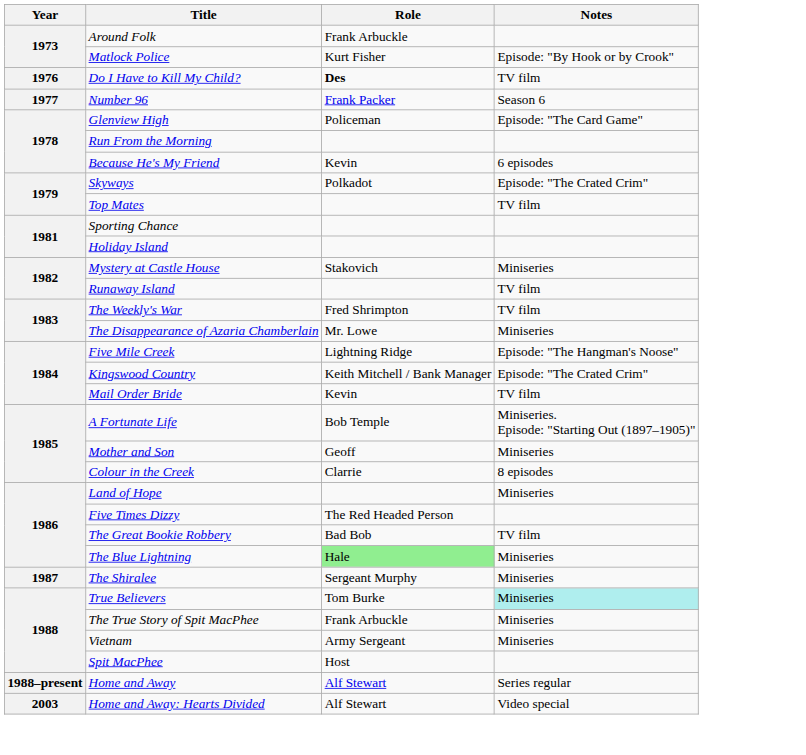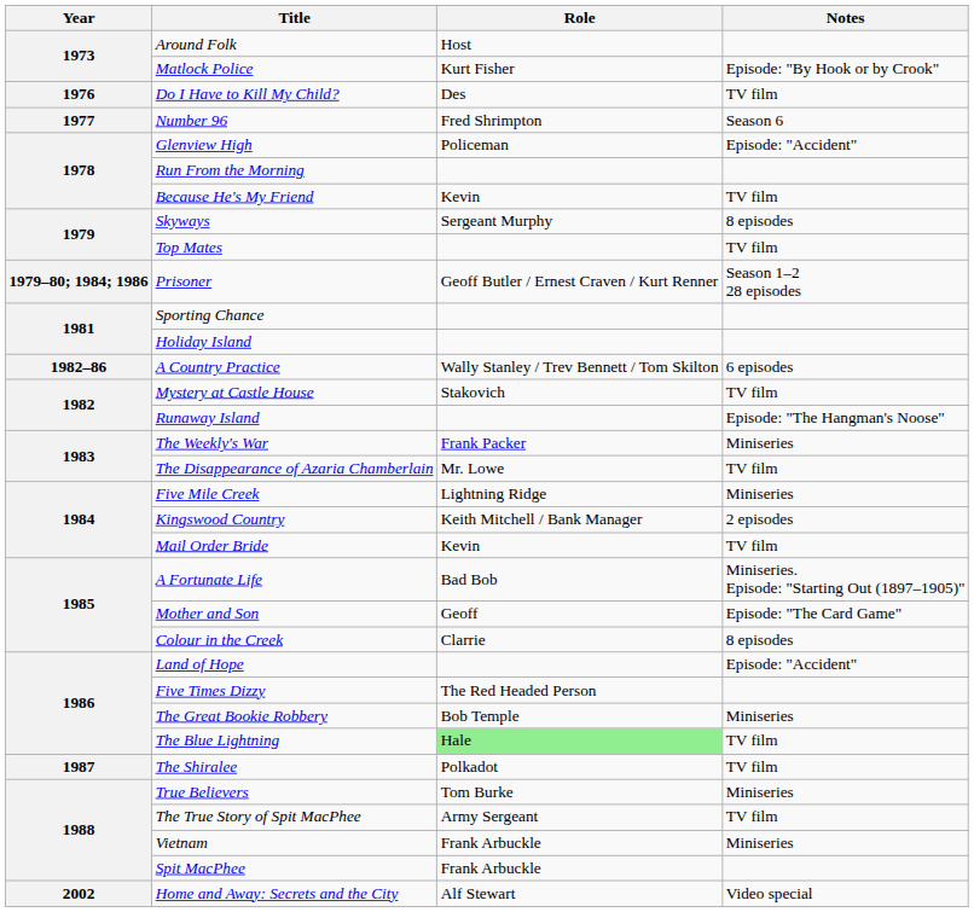Around Folk | Role: Frank Arbuckle -> Host
Do I Have to Kill My Child? | Role: bold -> normal
Number 96 | Role: Frank Packer -> Fred Shrimpton
Glenview High | Notes: Episode: "The Card Game" -> Episode: "Accident"
Because He's My Friend | Notes: 6 episodes -> TV film
Skyways | Role: Polkadot -> Sergeant Murphy
Skyways | Notes: Episode: "The Crated Crim" -> 8 episodes
+ row: 1979–80; 1984; 1986 | Prisoner | Geoff Butler / Ernest Craven / Kurt Renner | Season 1–2 28 episodes
+ row: 1982–86 | A Country Practice | Wally Stanley / Trev Bennett / Tom Skilton | 6 episodes
Mystery at Castle House | Notes: Miniseries -> TV film
Runaway Island | Notes: TV film -> Episode: "The Hangman's Noose"
The Weekly's War | Role: Fred Shrimpton -> Frank Packer
The Weekly's War | Notes: TV film -> Miniseries
The Disappearance of Azaria Chamberlain | Notes: Miniseries -> TV film
Five Mile Creek | Notes: Episode: "The Hangman's Noose" -> Miniseries
Kingswood Country | Notes: Episode: "The Crated Crim" -> 2 episodes
A Fortunate Life | Role: Bob Temple -> Bad Bob
Mother and Son | Notes: Miniseries -> Episode: "The Card Game"
Land of Hope | Notes: Miniseries -> Episode: "Accident"
The Great Bookie Robbery | Role: Bad Bob -> Bob Temple
The Great Bookie Robbery | Notes: TV film -> Miniseries
The Blue Lightning | Notes: Miniseries -> TV film
The Shiralee | Role: Sergeant Murphy -> Polkadot
The Shiralee | Notes: Miniseries -> TV film
True Believers | Notes: paleturquoise background -> no background
The True Story of Spit MacPhee | Role: Frank Arbuckle -> Army Sergeant
The True Story of Spit MacPhee | Notes: Miniseries -> TV film
Vietnam | Role: Army Sergeant -> Frank Arbuckle
Spit MacPhee | Role: Host -> Frank Arbuckle
- row: 1988–present | Home and Away | Alf Stewart | Series regular
+ row: 2002 | Home and Away: Secrets and the City | Alf Stewart | Video special
- row: 2003 | Home and Away: Hearts Divided | Alf Stewart | Video special
